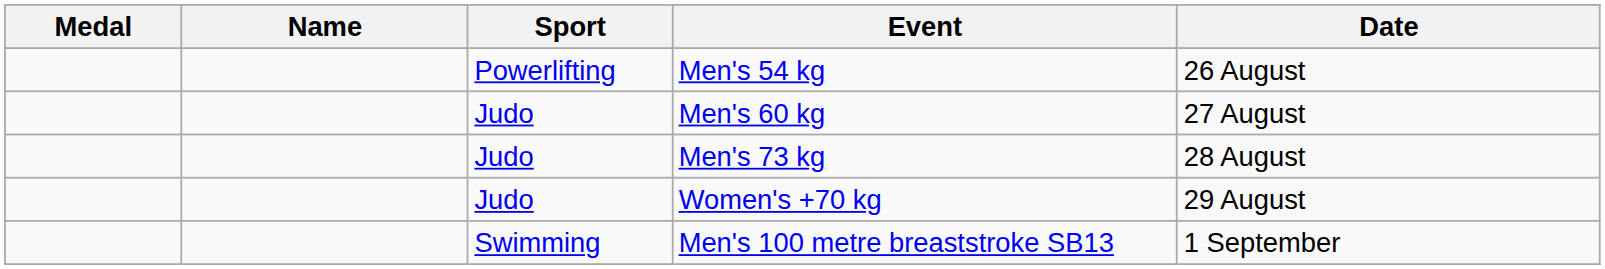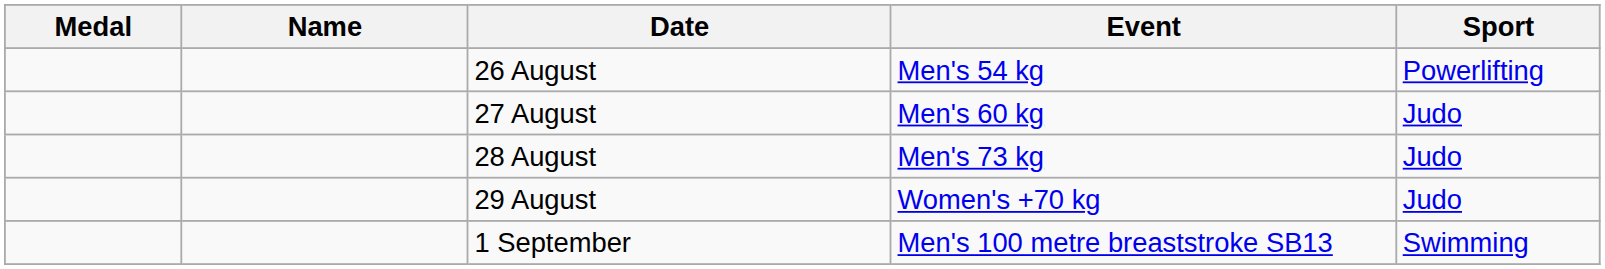columns swapped: Sport <-> Date
